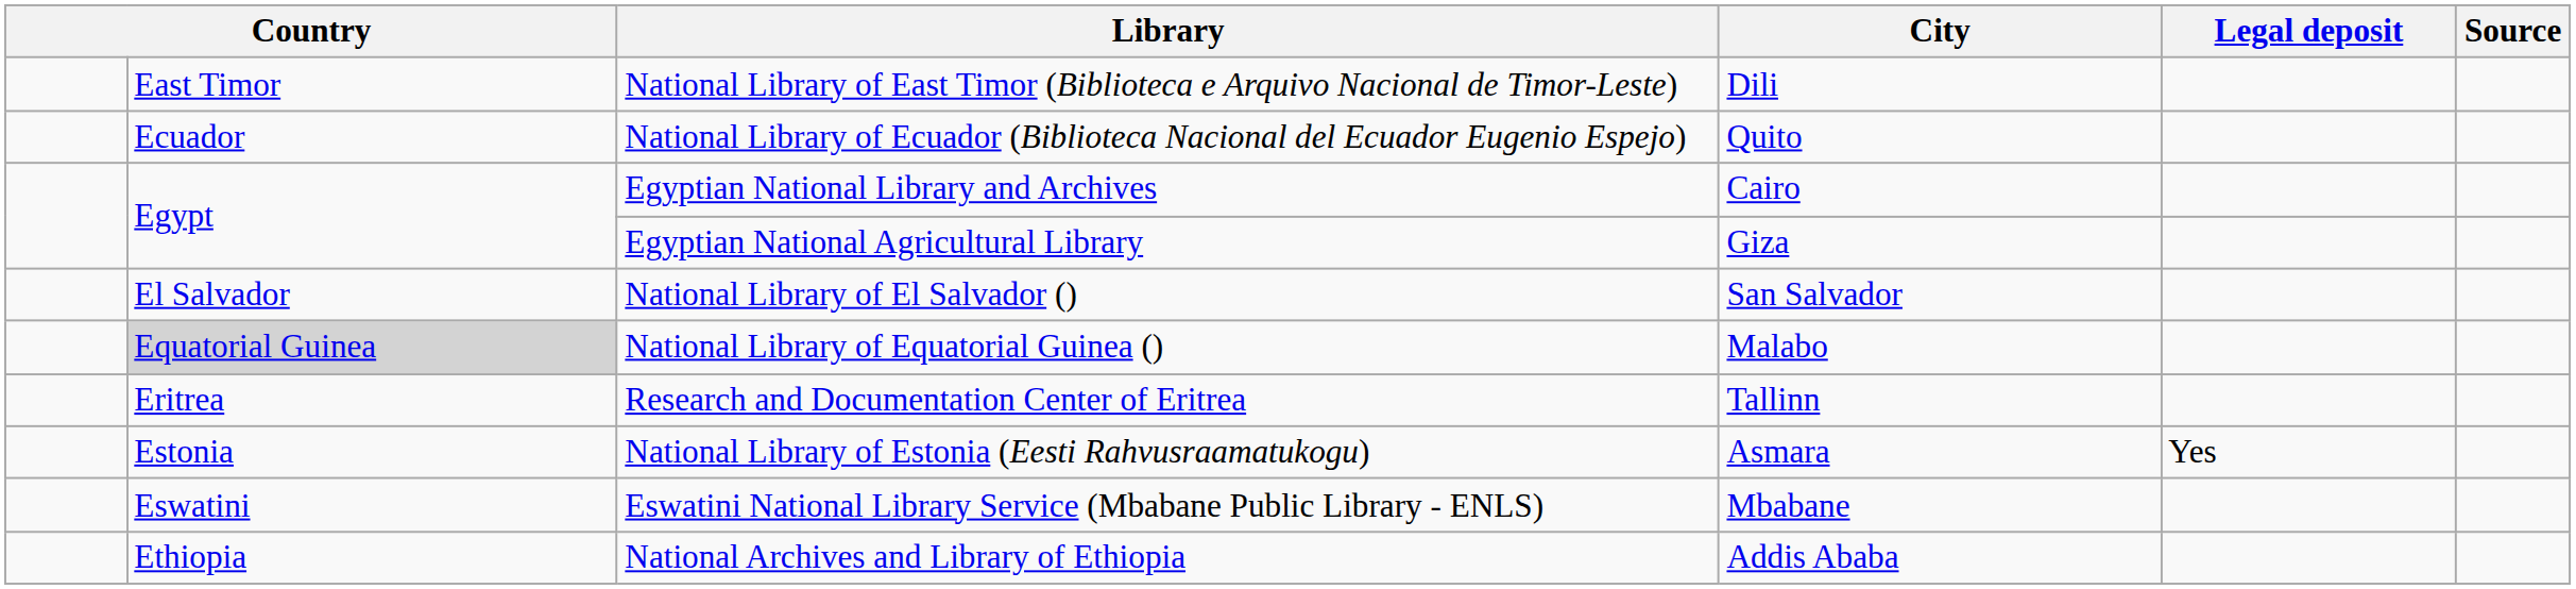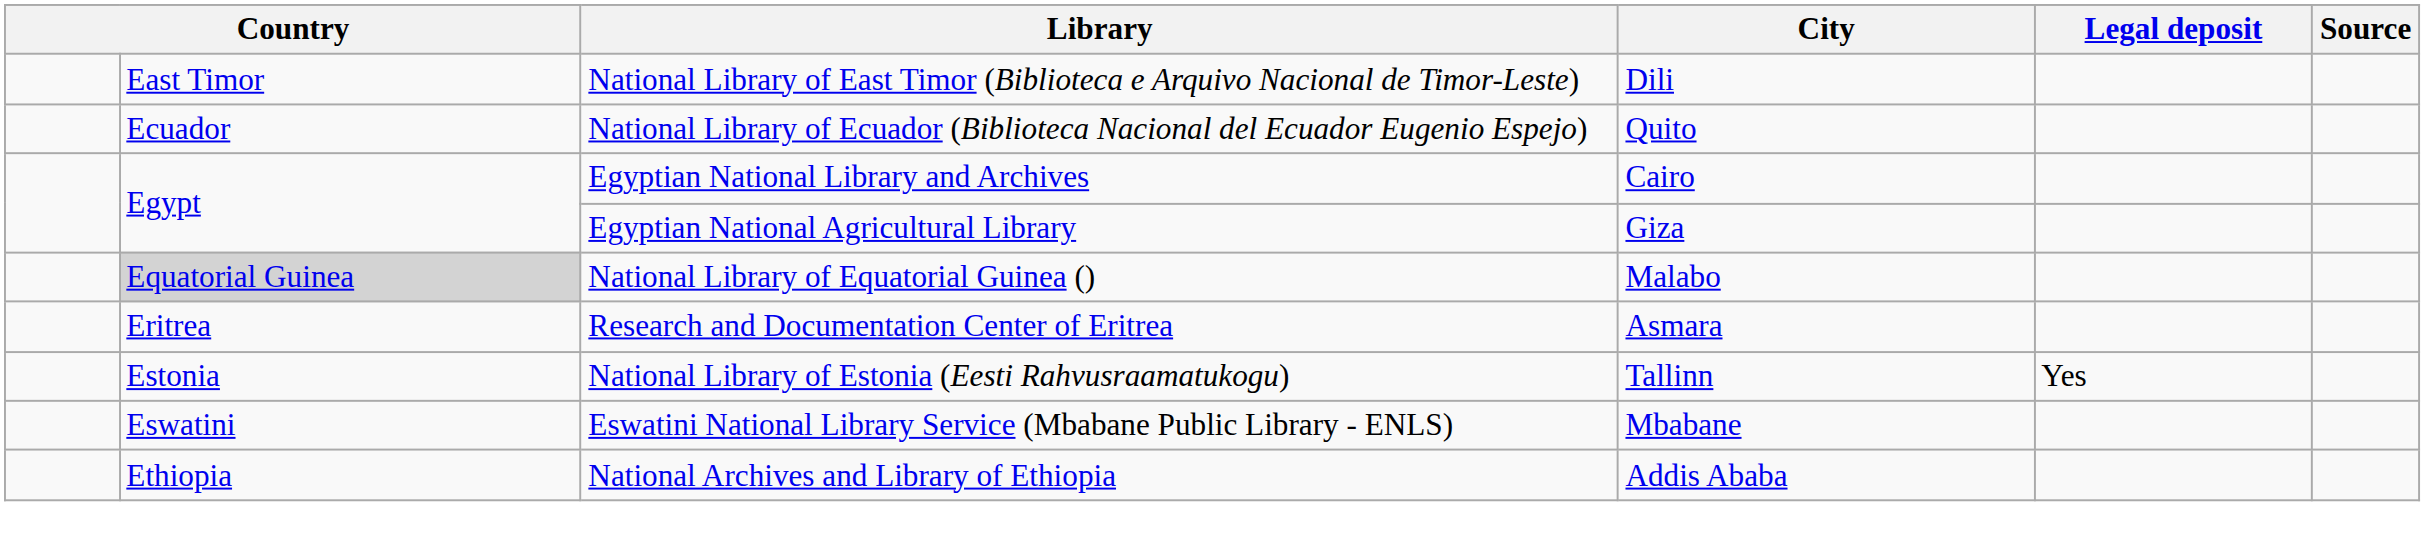- row: El Salvador | National Library of El Salvador () | San Salvador
Research and Documentation Center of Eritrea | City: Tallinn -> Asmara
National Library of Estonia (Eesti Rahvusraamatukogu) | City: Asmara -> Tallinn
